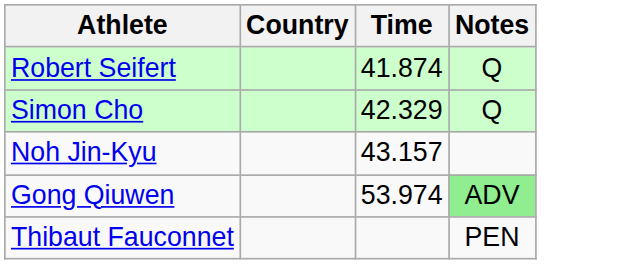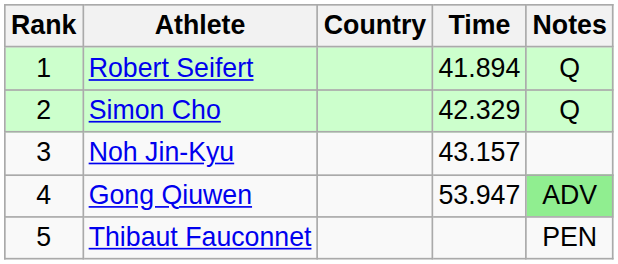+ column: Rank | 1 | 2 | 3 | 4 | 5
Robert Seifert | Time: 41.874 -> 41.894
Gong Qiuwen | Time: 53.974 -> 53.947
